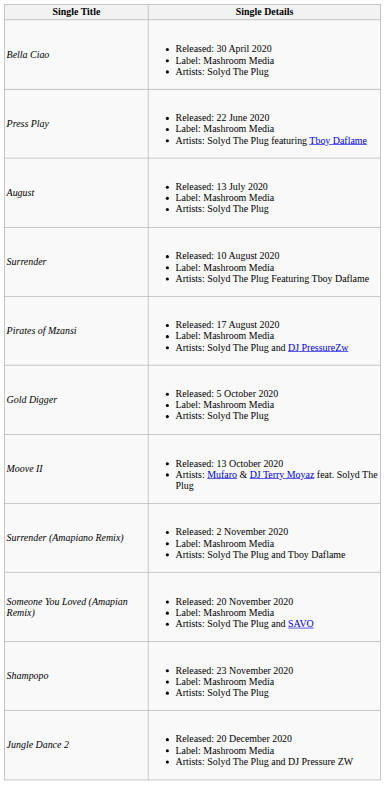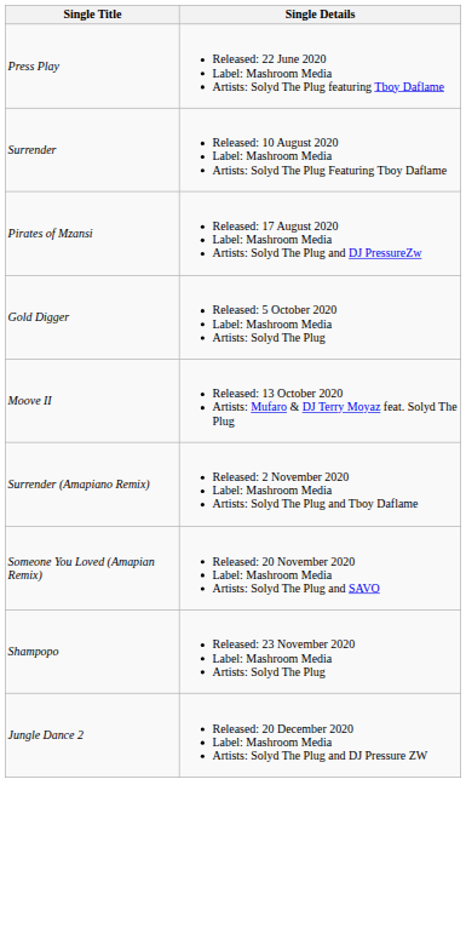- row: Bella Ciao | Released: 30 April 2020 Label: Mashroom Media Artists: Solyd The Plug
- row: August | Released: 13 July 2020 Label: Mashroom Media Artists: Solyd The Plug
